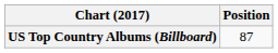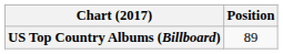US Top Country Albums (Billboard) | Position: 87 -> 89
